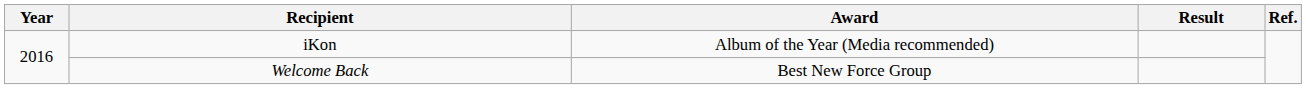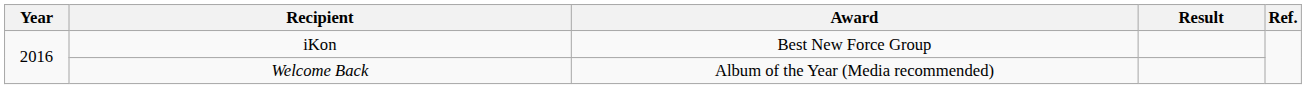iKon | Award: Album of the Year (Media recommended) -> Best New Force Group
Welcome Back | Award: Best New Force Group -> Album of the Year (Media recommended)
